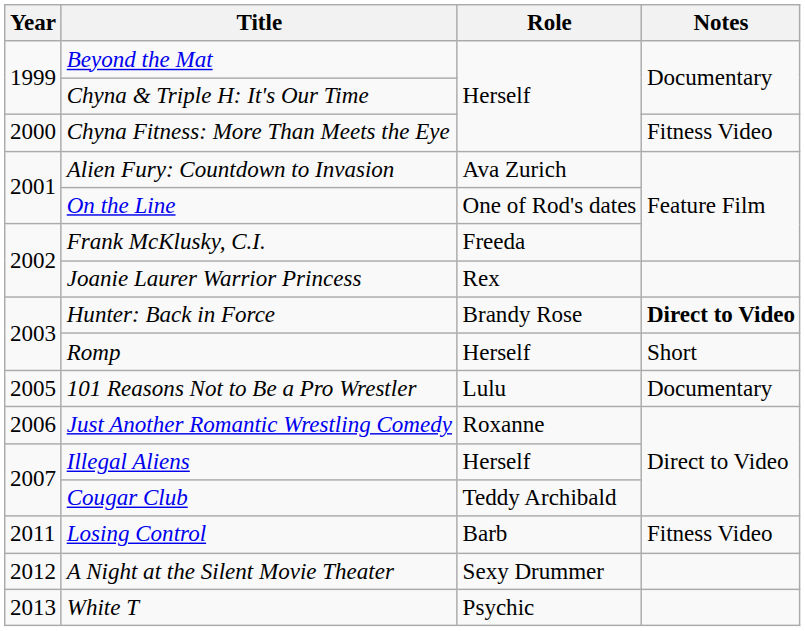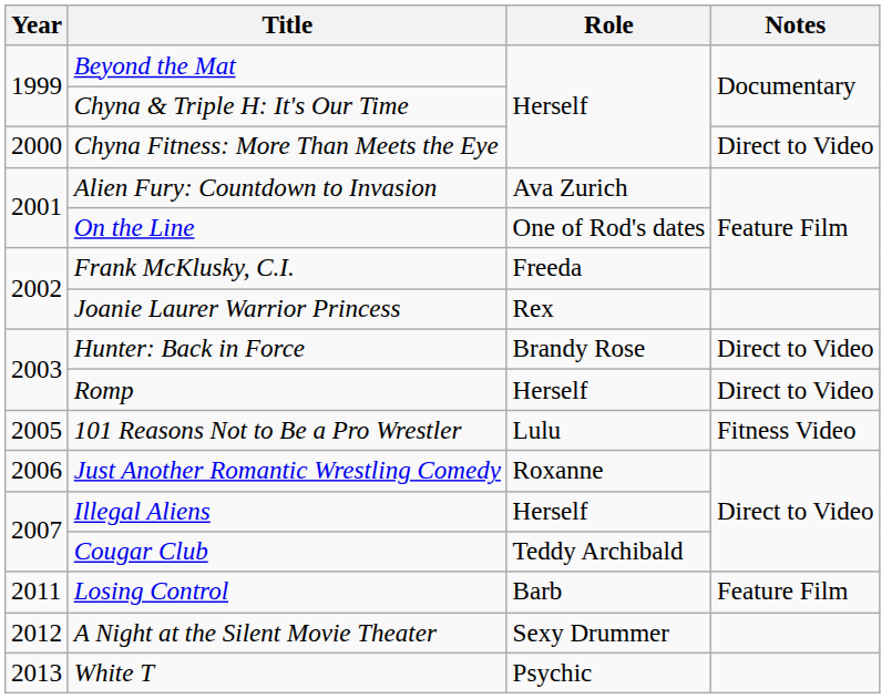Chyna Fitness: More Than Meets the Eye | Notes: Fitness Video -> Direct to Video
Hunter: Back in Force | Notes: bold -> normal
Romp | Notes: Short -> Direct to Video
101 Reasons Not to Be a Pro Wrestler | Notes: Documentary -> Fitness Video
Losing Control | Notes: Fitness Video -> Feature Film
